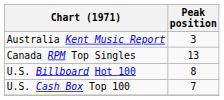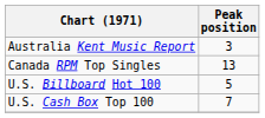U.S. Billboard Hot 100 | Peak position: 8 -> 5
